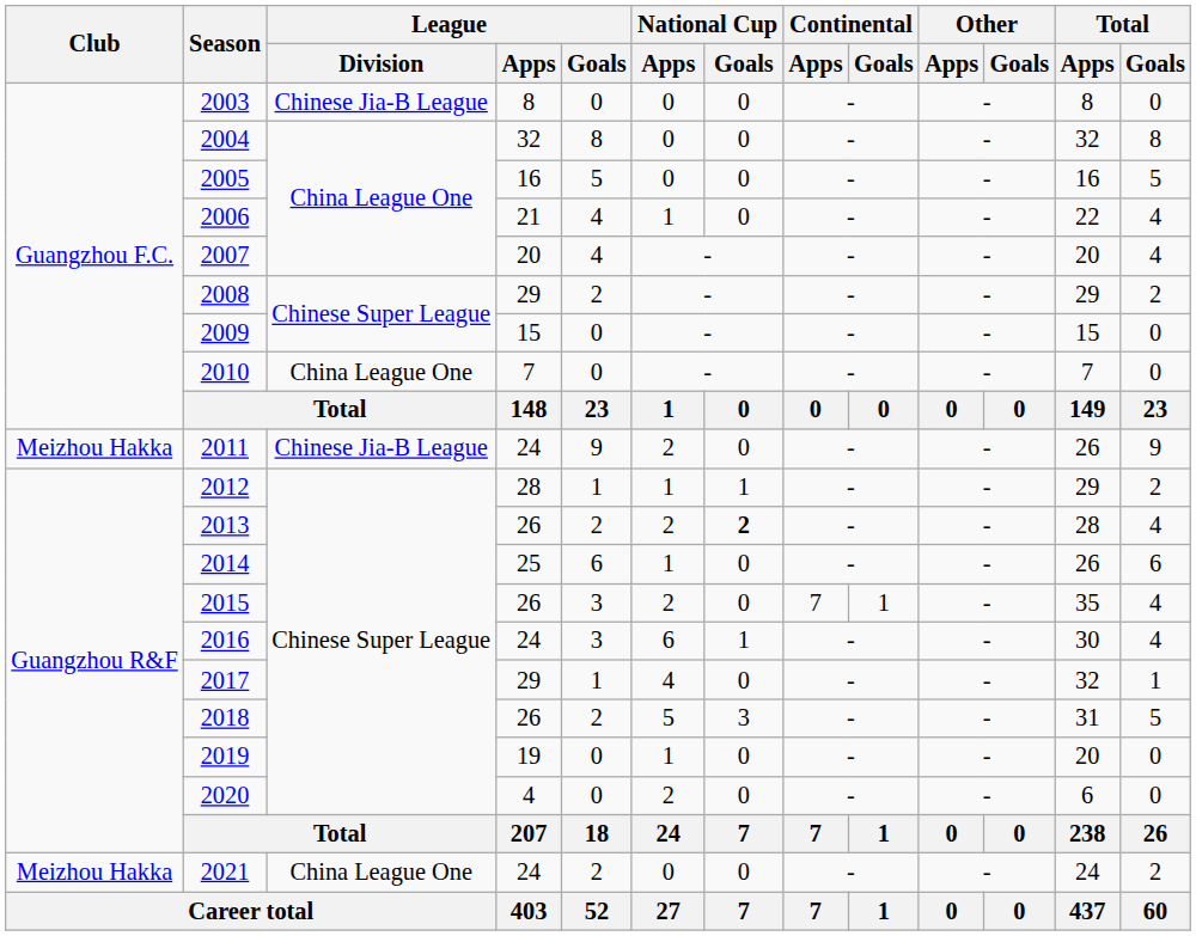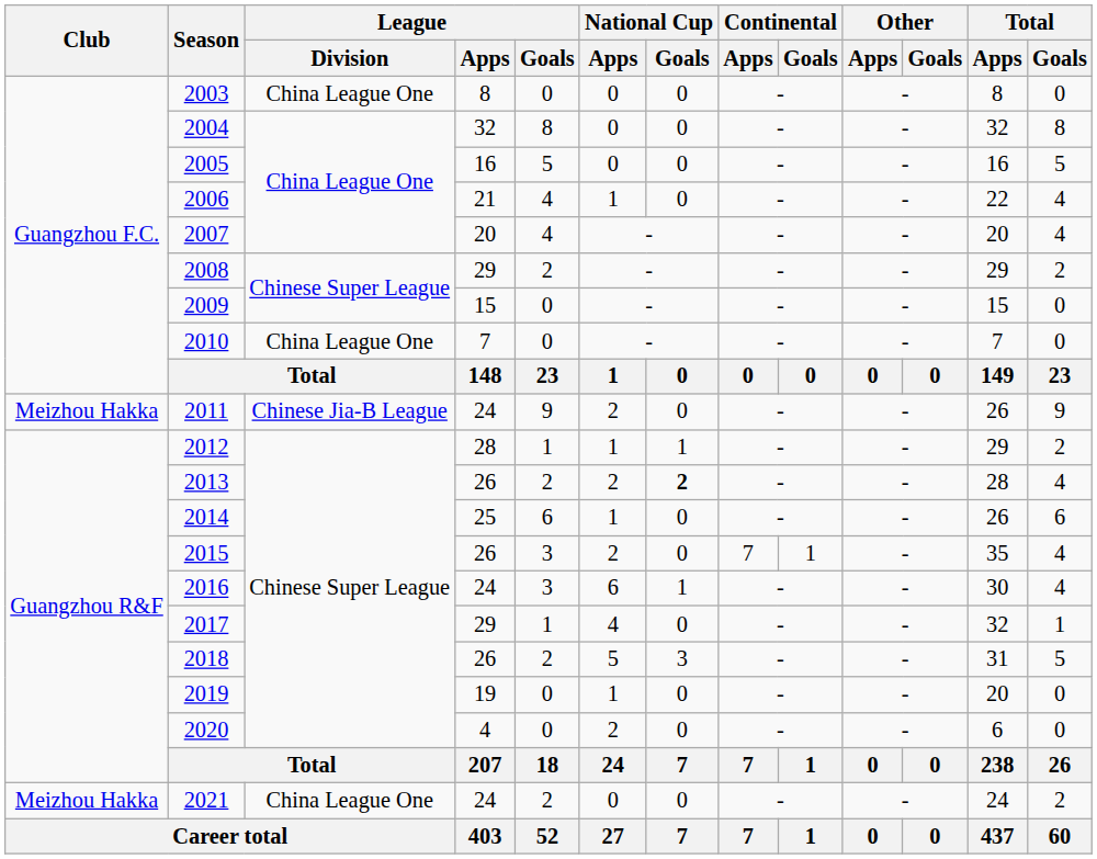2003 | League / Division: Chinese Jia-B League -> China League One
